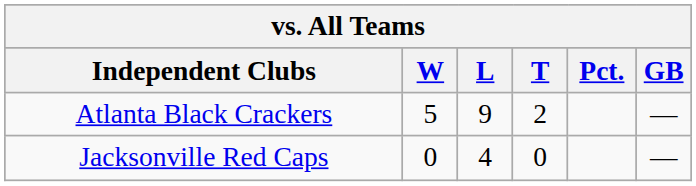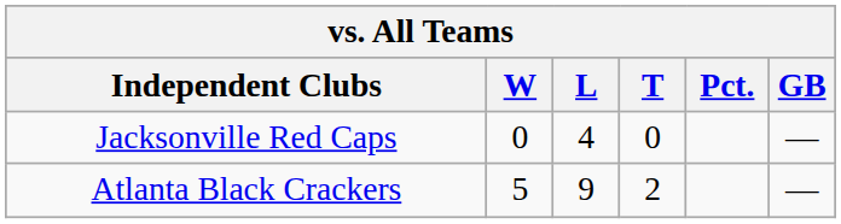rows swapped: Atlanta Black Crackers <-> Jacksonville Red Caps
